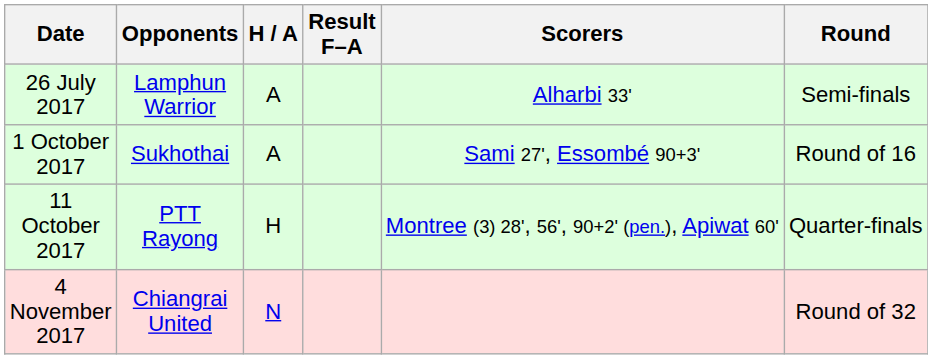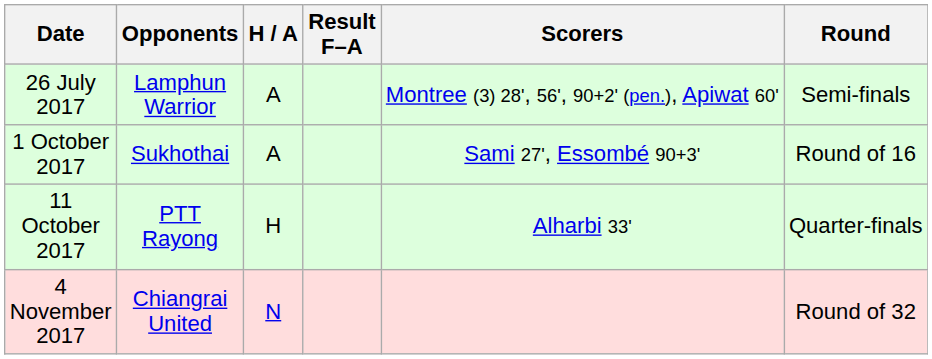26 July 2017 | Scorers: Alharbi 33' -> Montree (3) 28', 56', 90+2' (pen.), Apiwat 60'
11 October 2017 | Scorers: Montree (3) 28', 56', 90+2' (pen.), Apiwat 60' -> Alharbi 33'
